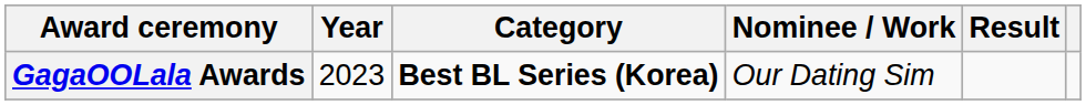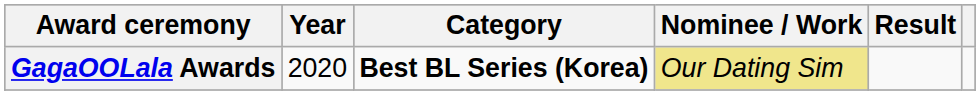GagaOOLala Awards | Year: 2023 -> 2020
GagaOOLala Awards | Nominee / Work: no background -> khaki background
